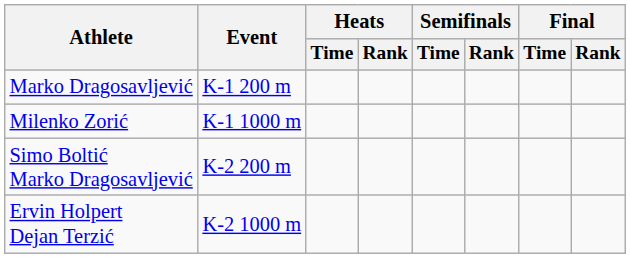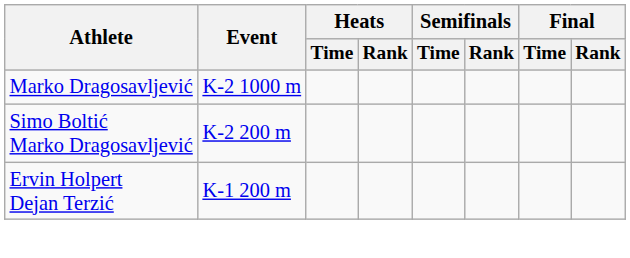Marko Dragosavljević | Event: K-1 200 m -> K-2 1000 m
- row: Milenko Zorić | K-1 1000 m
Ervin Holpert Dejan Terzić | Event: K-2 1000 m -> K-1 200 m
